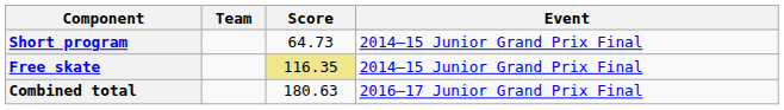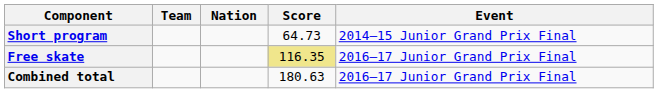+ column: Nation
Free skate | Event: 2014–15 Junior Grand Prix Final -> 2016–17 Junior Grand Prix Final
